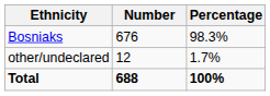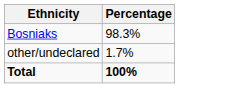- column: Number | 676 | 12 | 688
